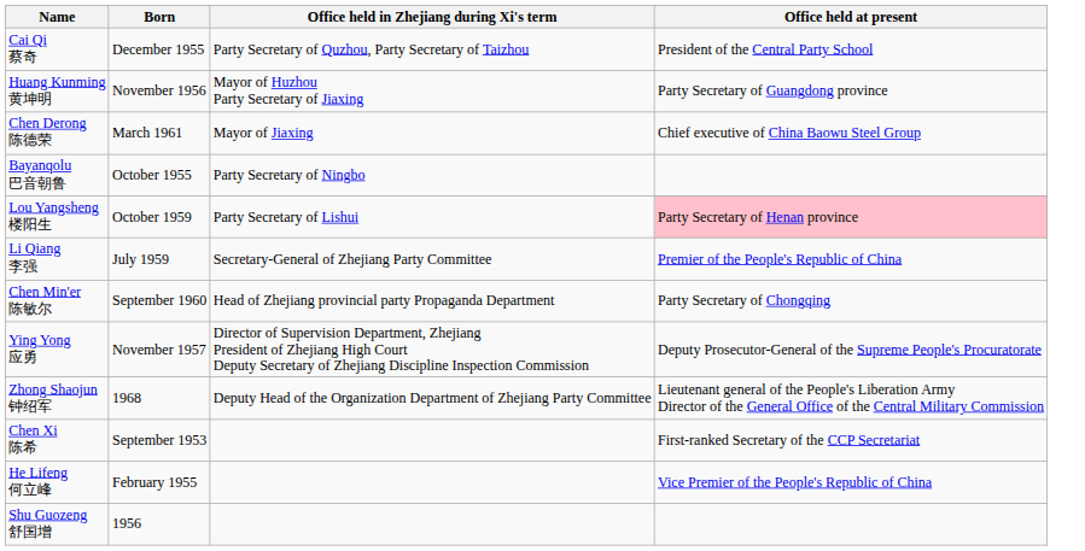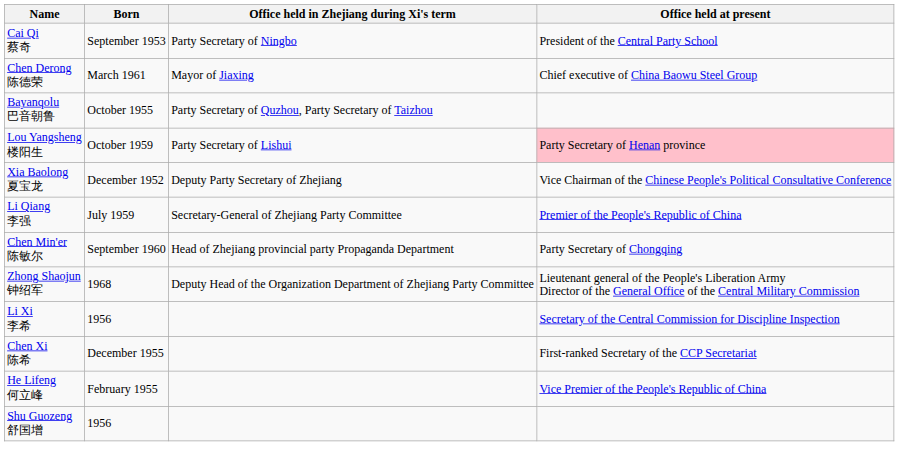Cai Qi 蔡奇 | Born: December 1955 -> September 1953
Cai Qi 蔡奇 | Office held in Zhejiang during Xi's term: Party Secretary of Quzhou, Party Secretary of Taizhou -> Party Secretary of Ningbo
- row: Huang Kunming 黄坤明 | November 1956 | Mayor of Huzhou Party Secretary of Jiaxing | Party Secretary of Guangdong province
Bayanqolu 巴音朝鲁 | Office held in Zhejiang during Xi's term: Party Secretary of Ningbo -> Party Secretary of Quzhou, Party Secretary of Taizhou
+ row: Xia Baolong 夏宝龙 | December 1952 | Deputy Party Secretary of Zhejiang | Vice Chairman of the Chinese People's Political Consultative Conference
- row: Ying Yong 应勇 | November 1957 | Director of Supervision Department, Zhejiang President of Zhejiang High Court Deputy Secretary of Zhejiang Discipline Inspection Commission | Deputy Prosecutor-General of the Supreme People's Procuratorate
+ row: Li Xi 李希 | 1956 | Secretary of the Central Commission for Discipline Inspection
Chen Xi 陈希 | Born: September 1953 -> December 1955
